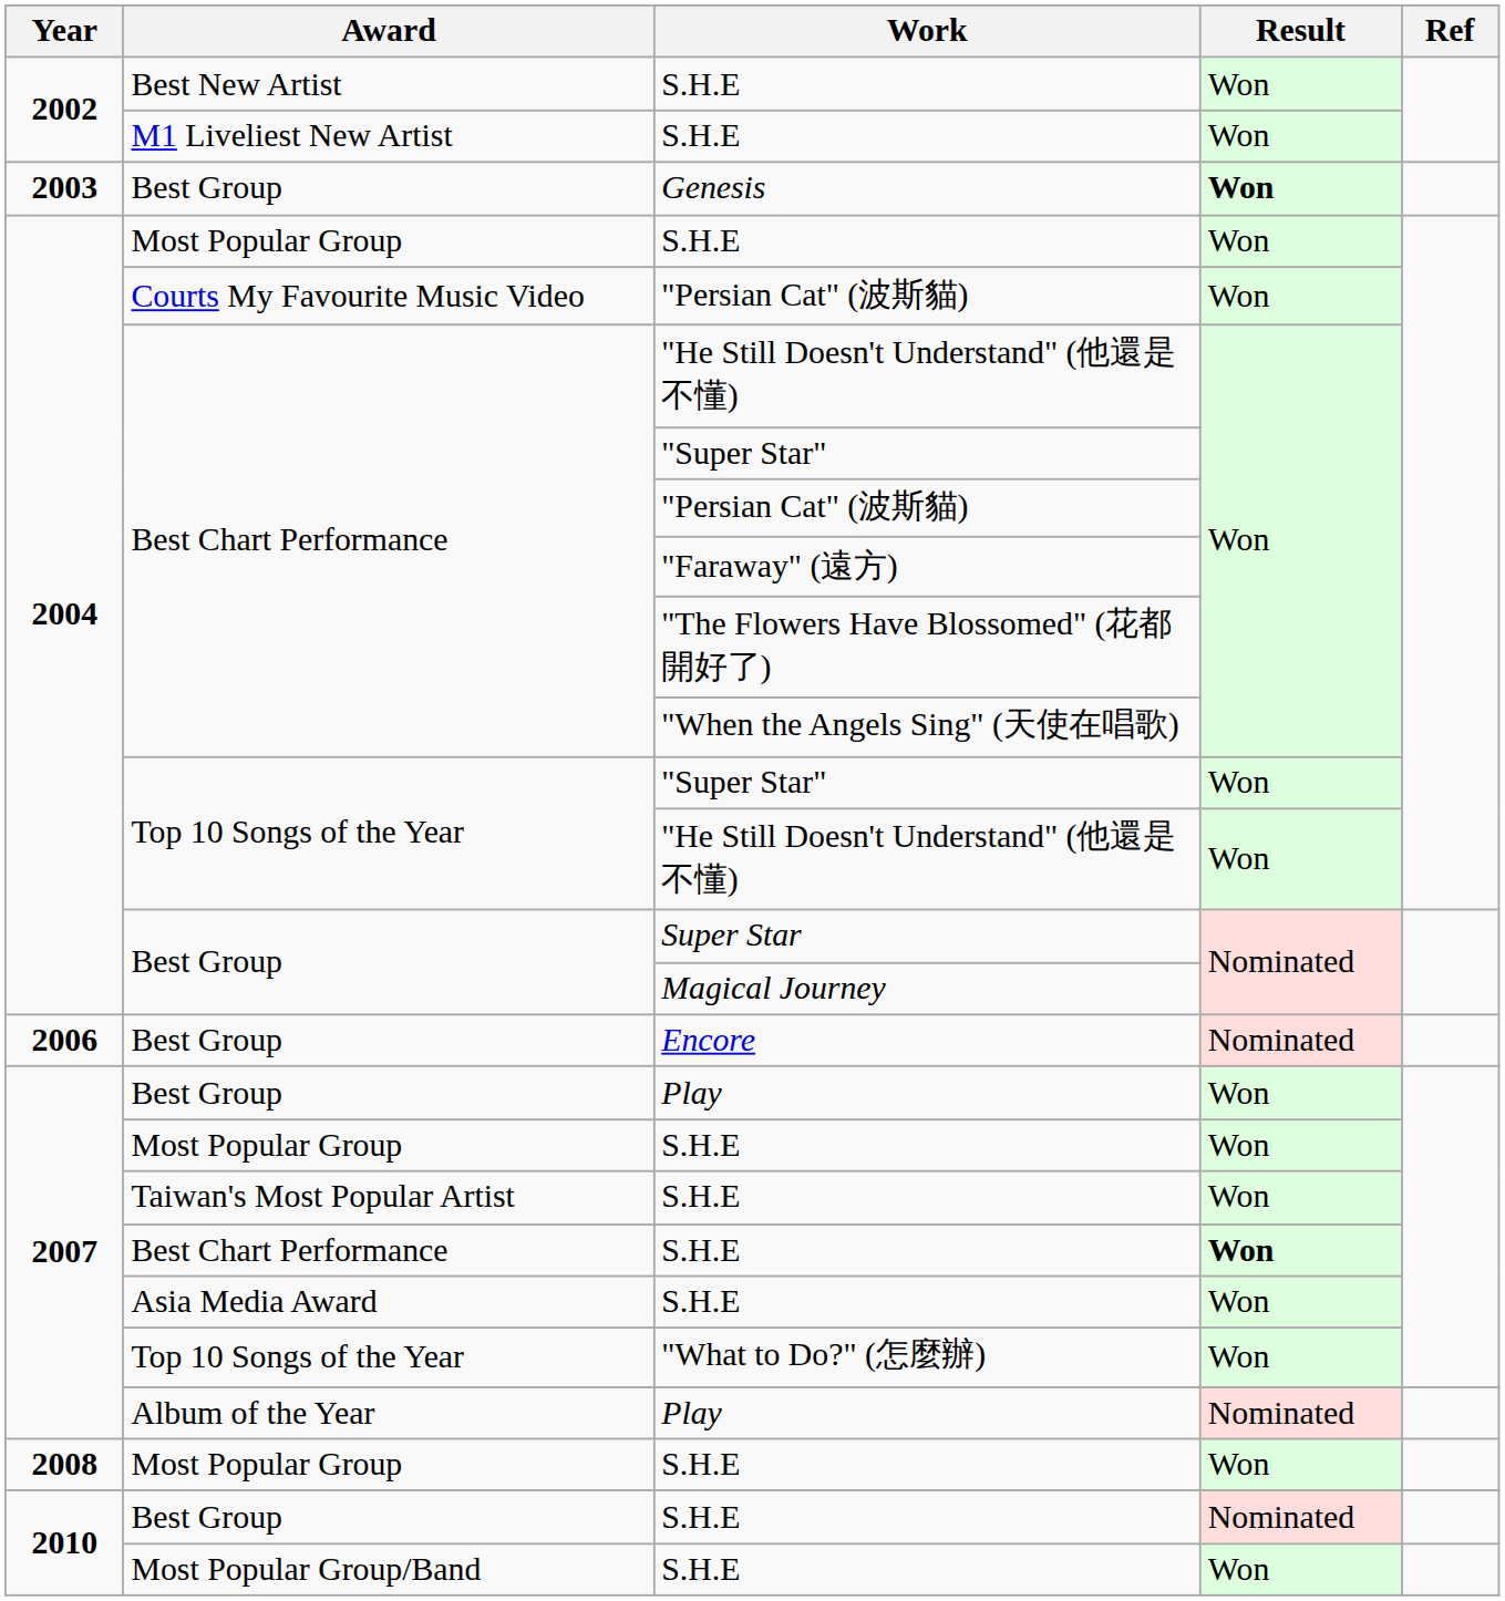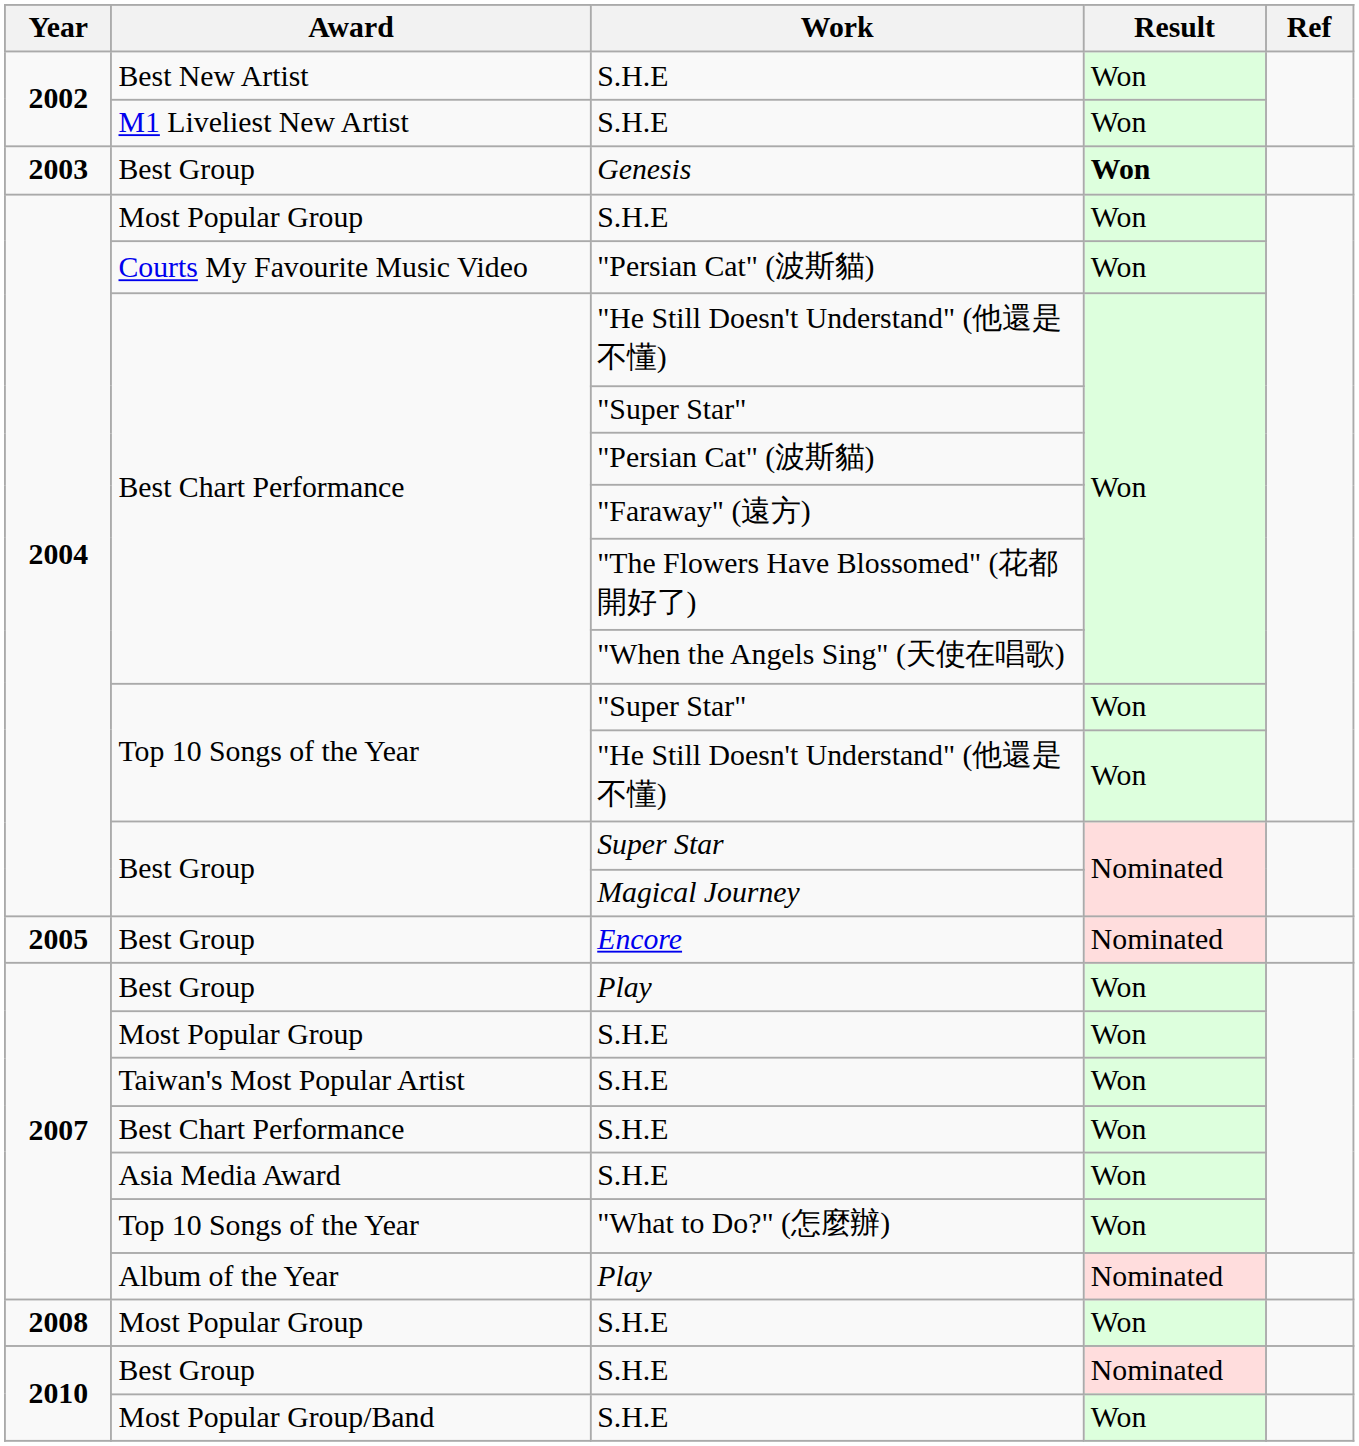Encore | Year: 2006 -> 2005
Best Chart Performance / S.H.E | Result: bold -> normal
